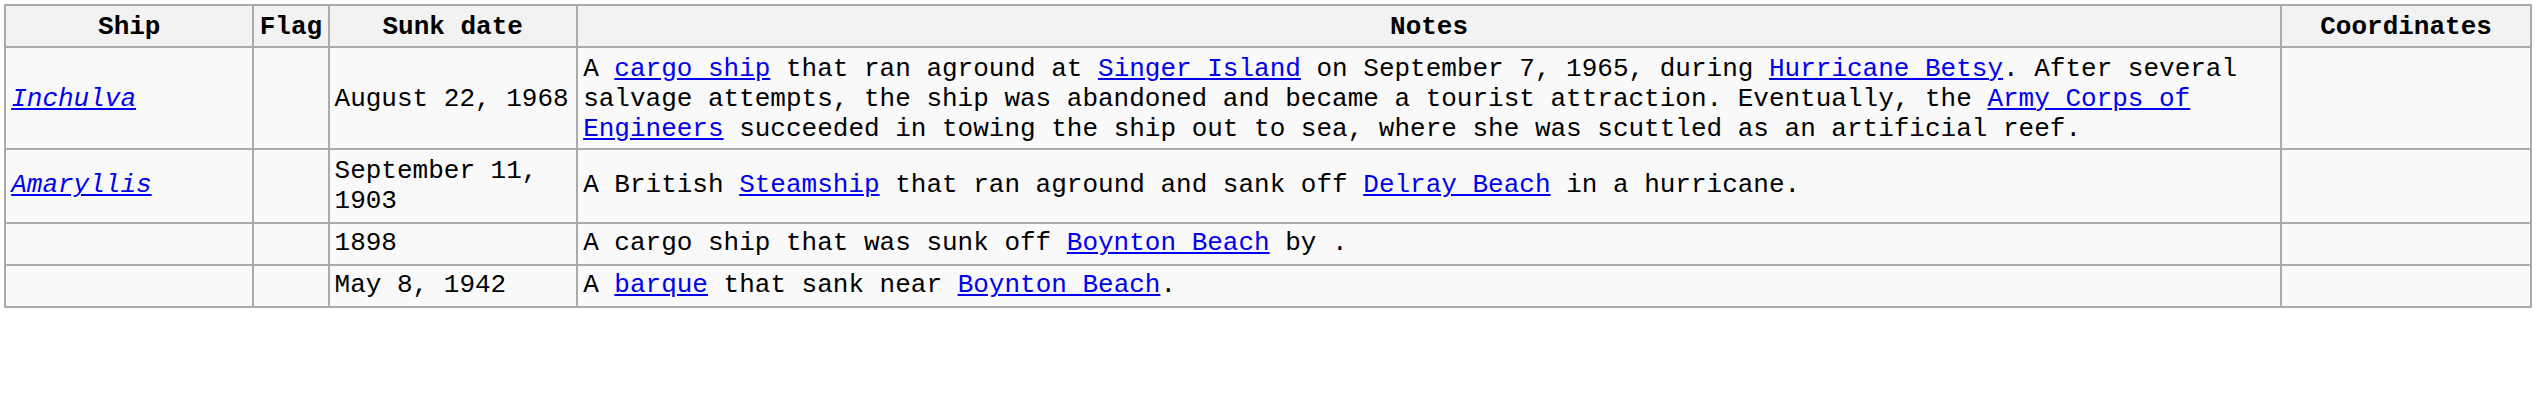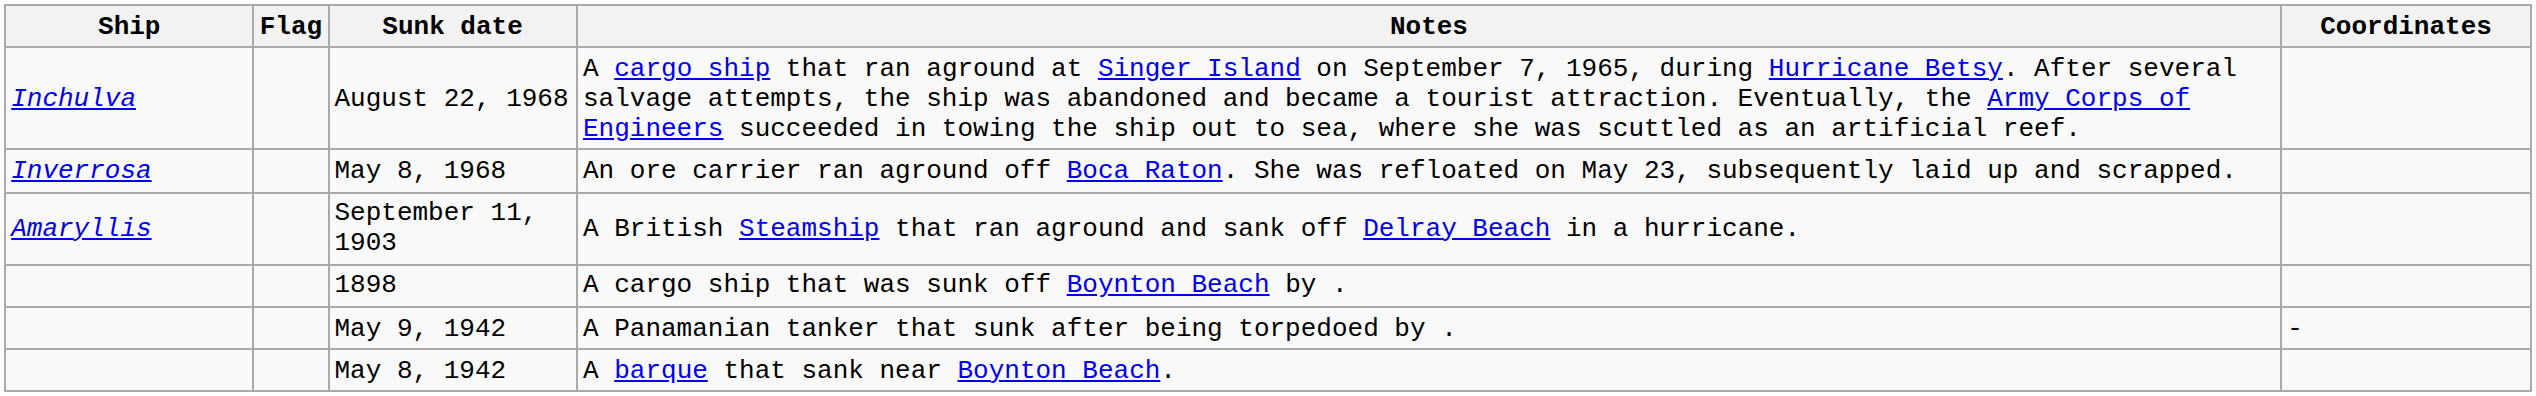+ row: Inverrosa | May 8, 1968 | An ore carrier ran aground off Boca Raton. She was refloated on May 23, subsequently laid up and scrapped.
+ row: May 9, 1942 | A Panamanian tanker that sunk after being torpedoed by . | -
